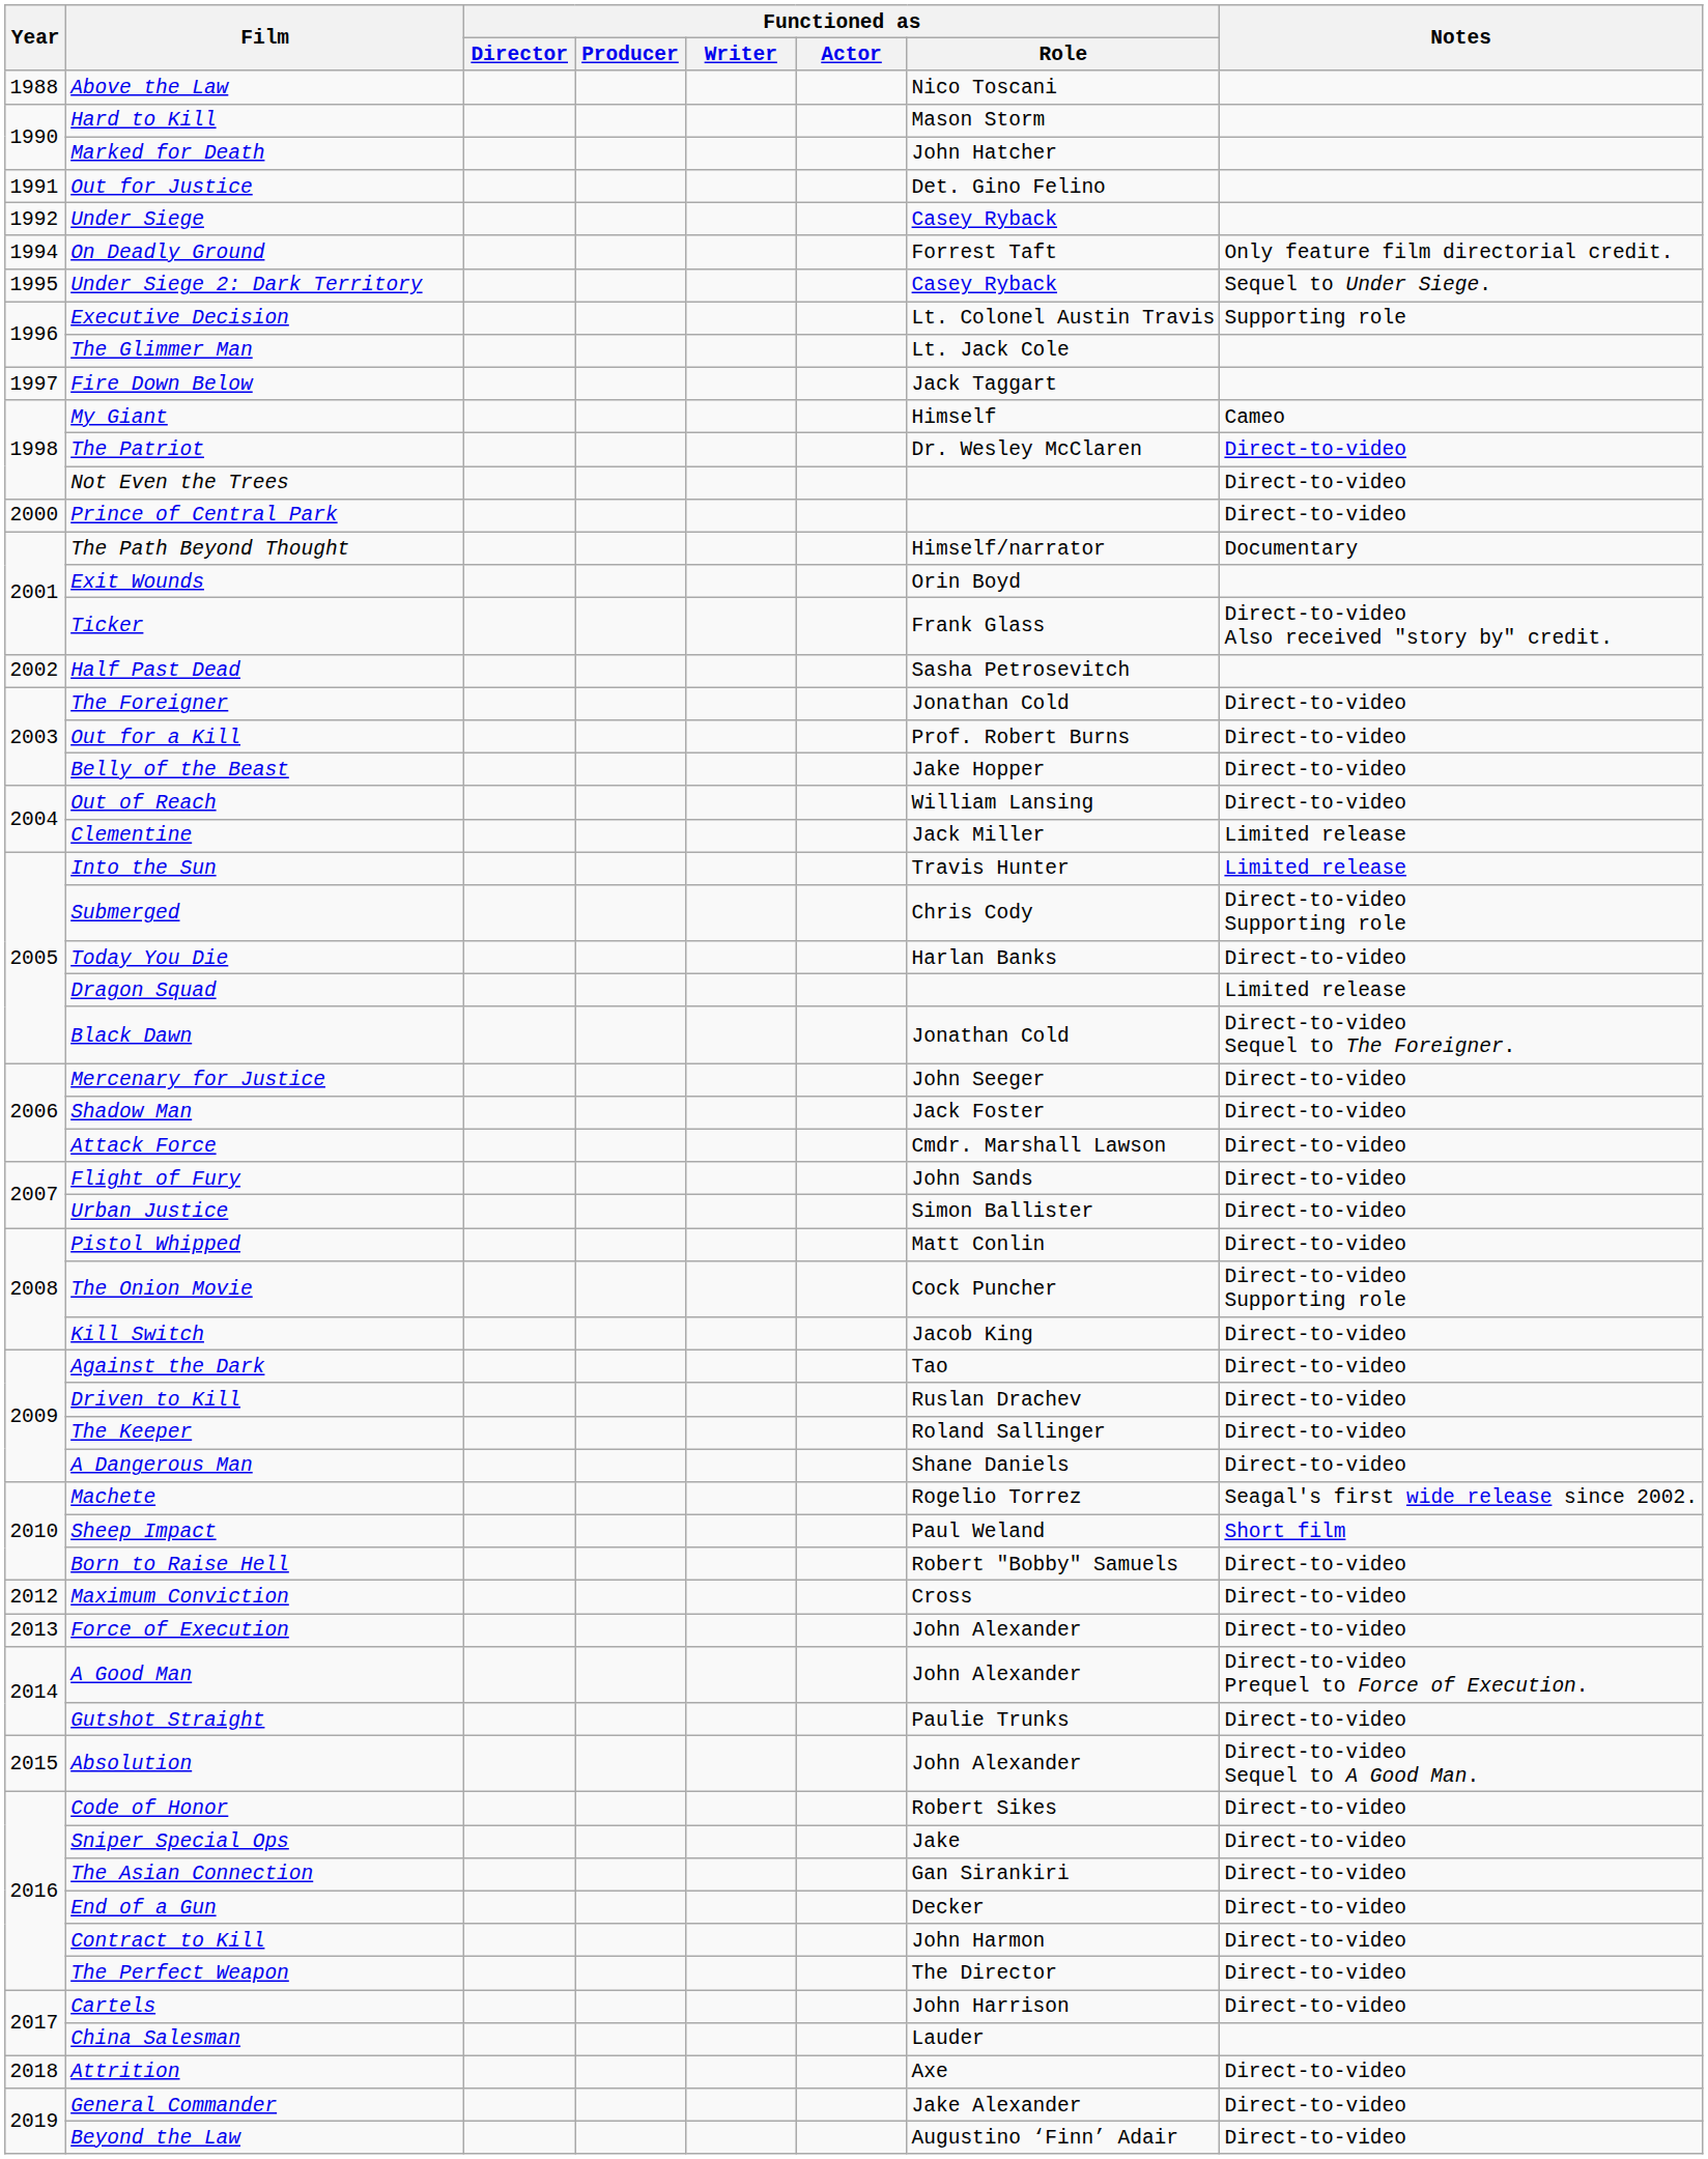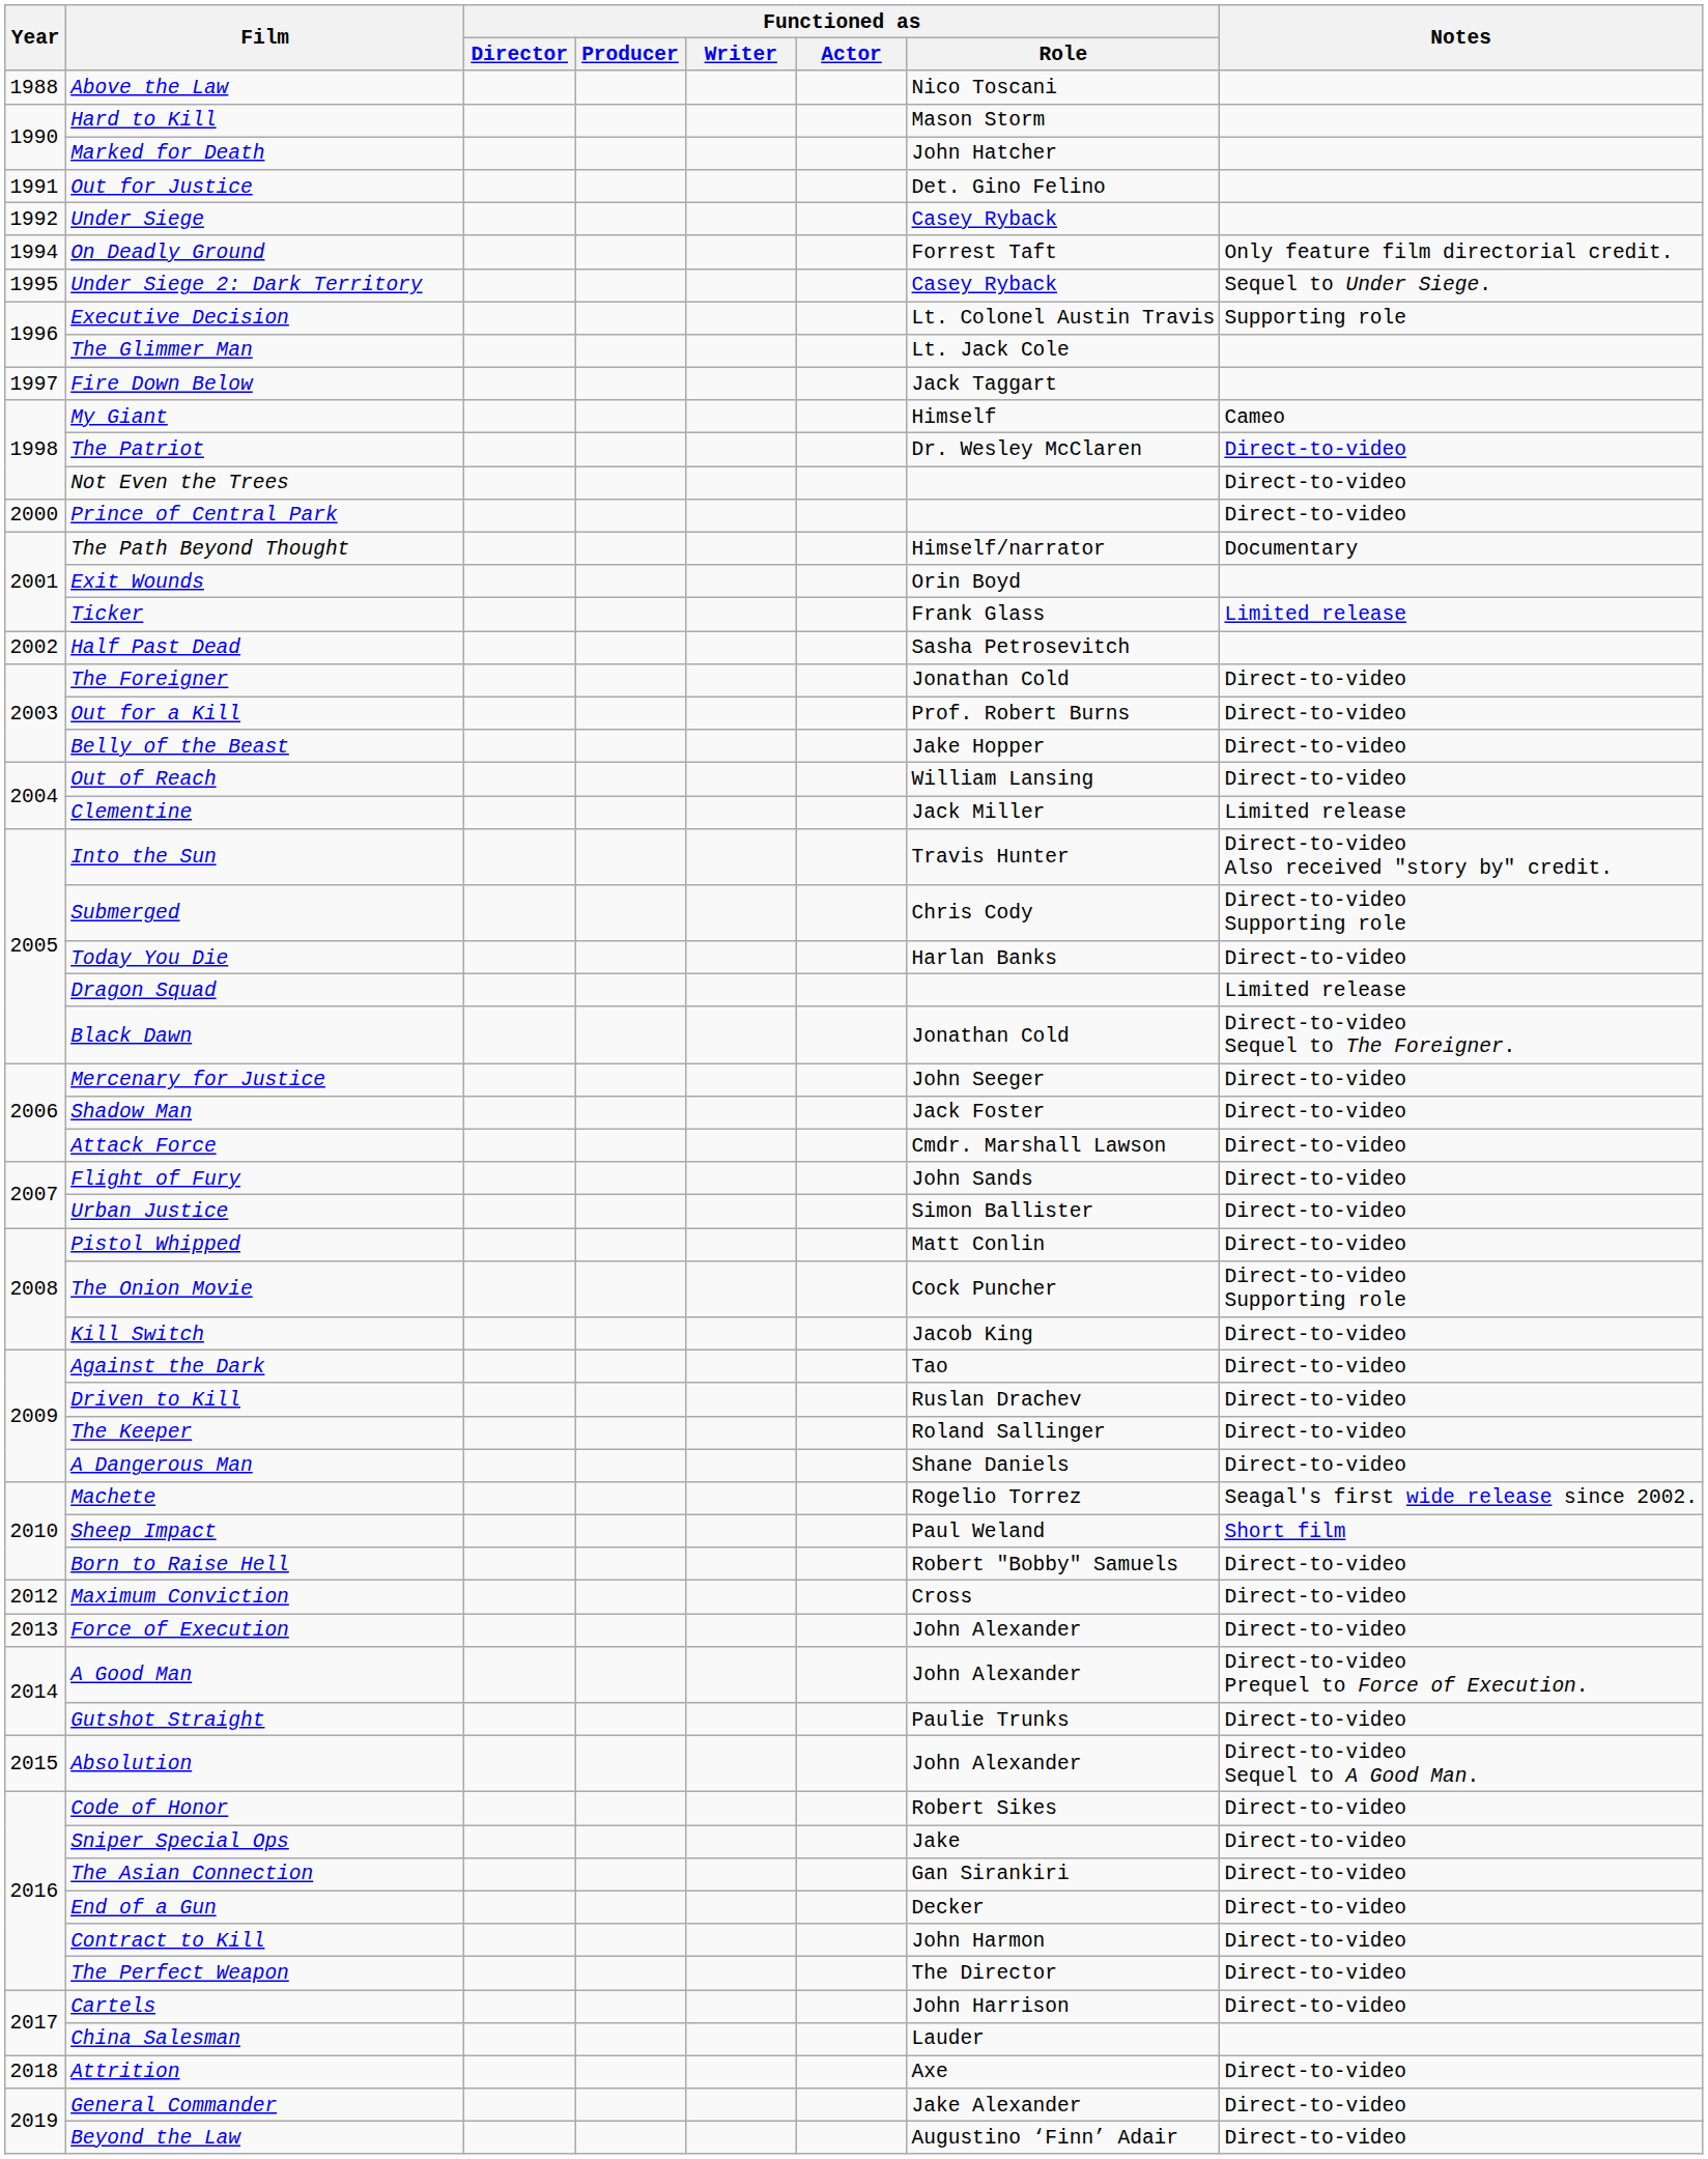Ticker | Notes: Direct-to-video Also received "story by" credit. -> Limited release
Into the Sun | Notes: Limited release -> Direct-to-video Also received "story by" credit.
